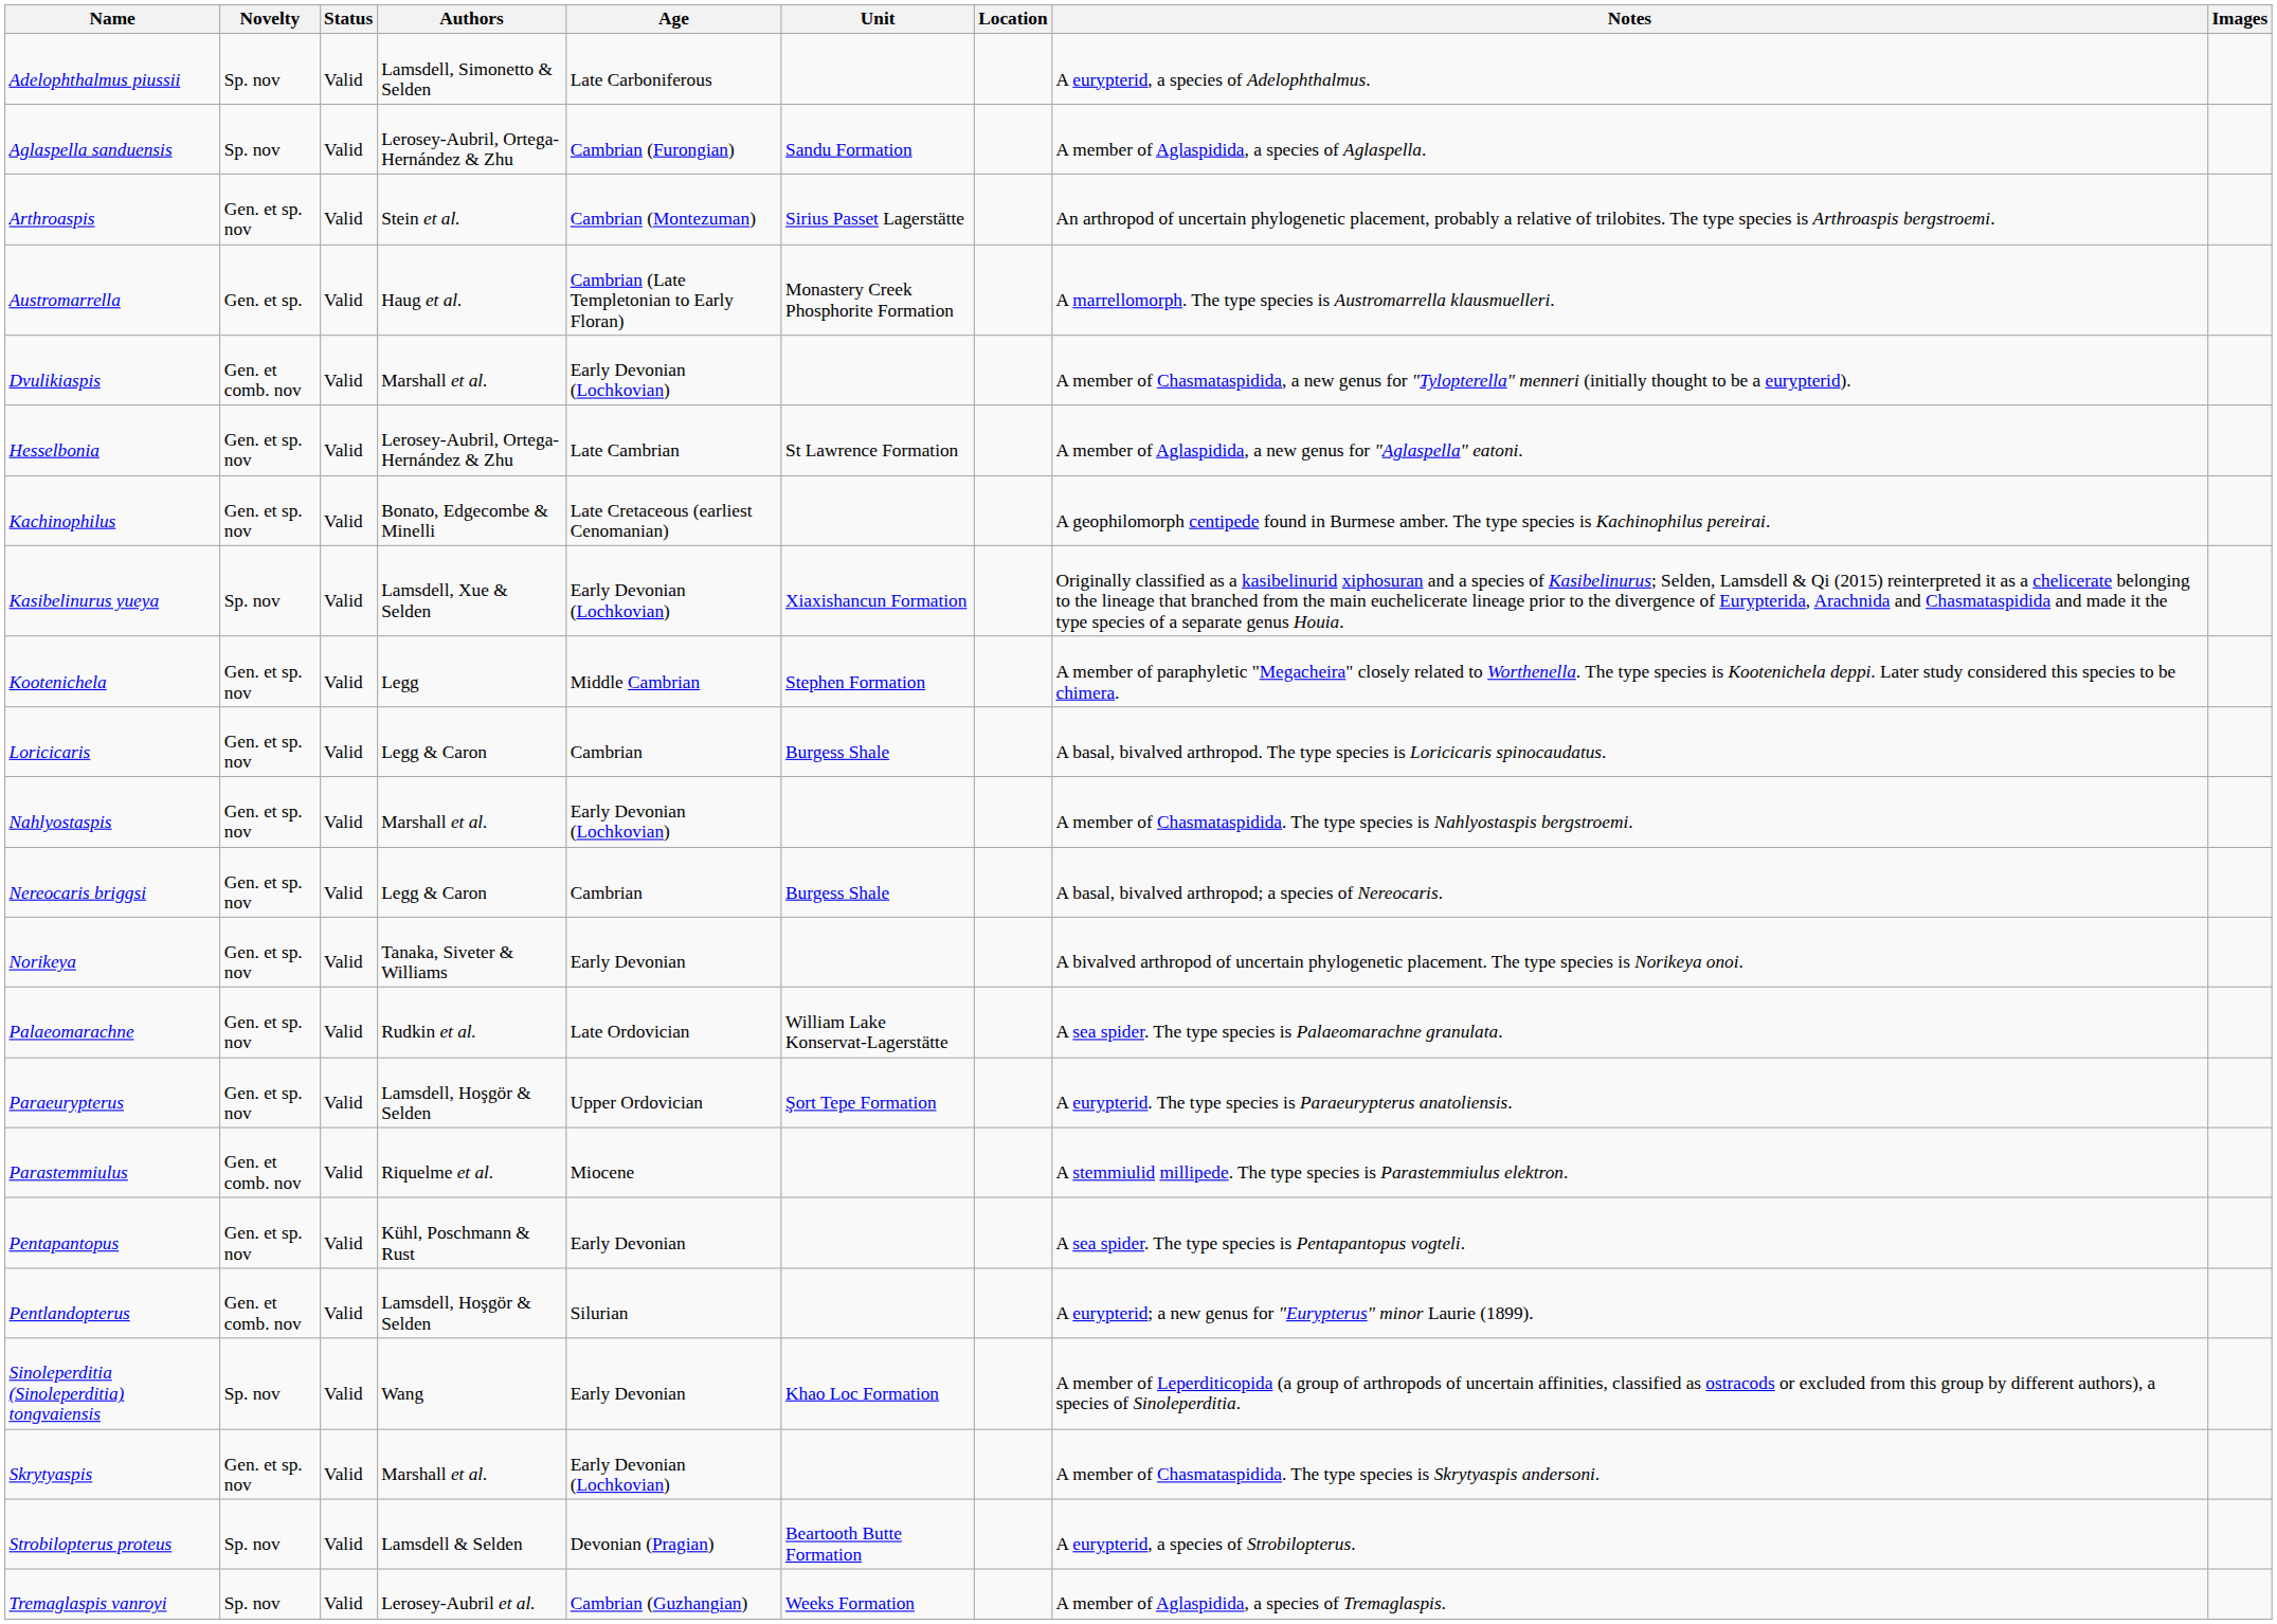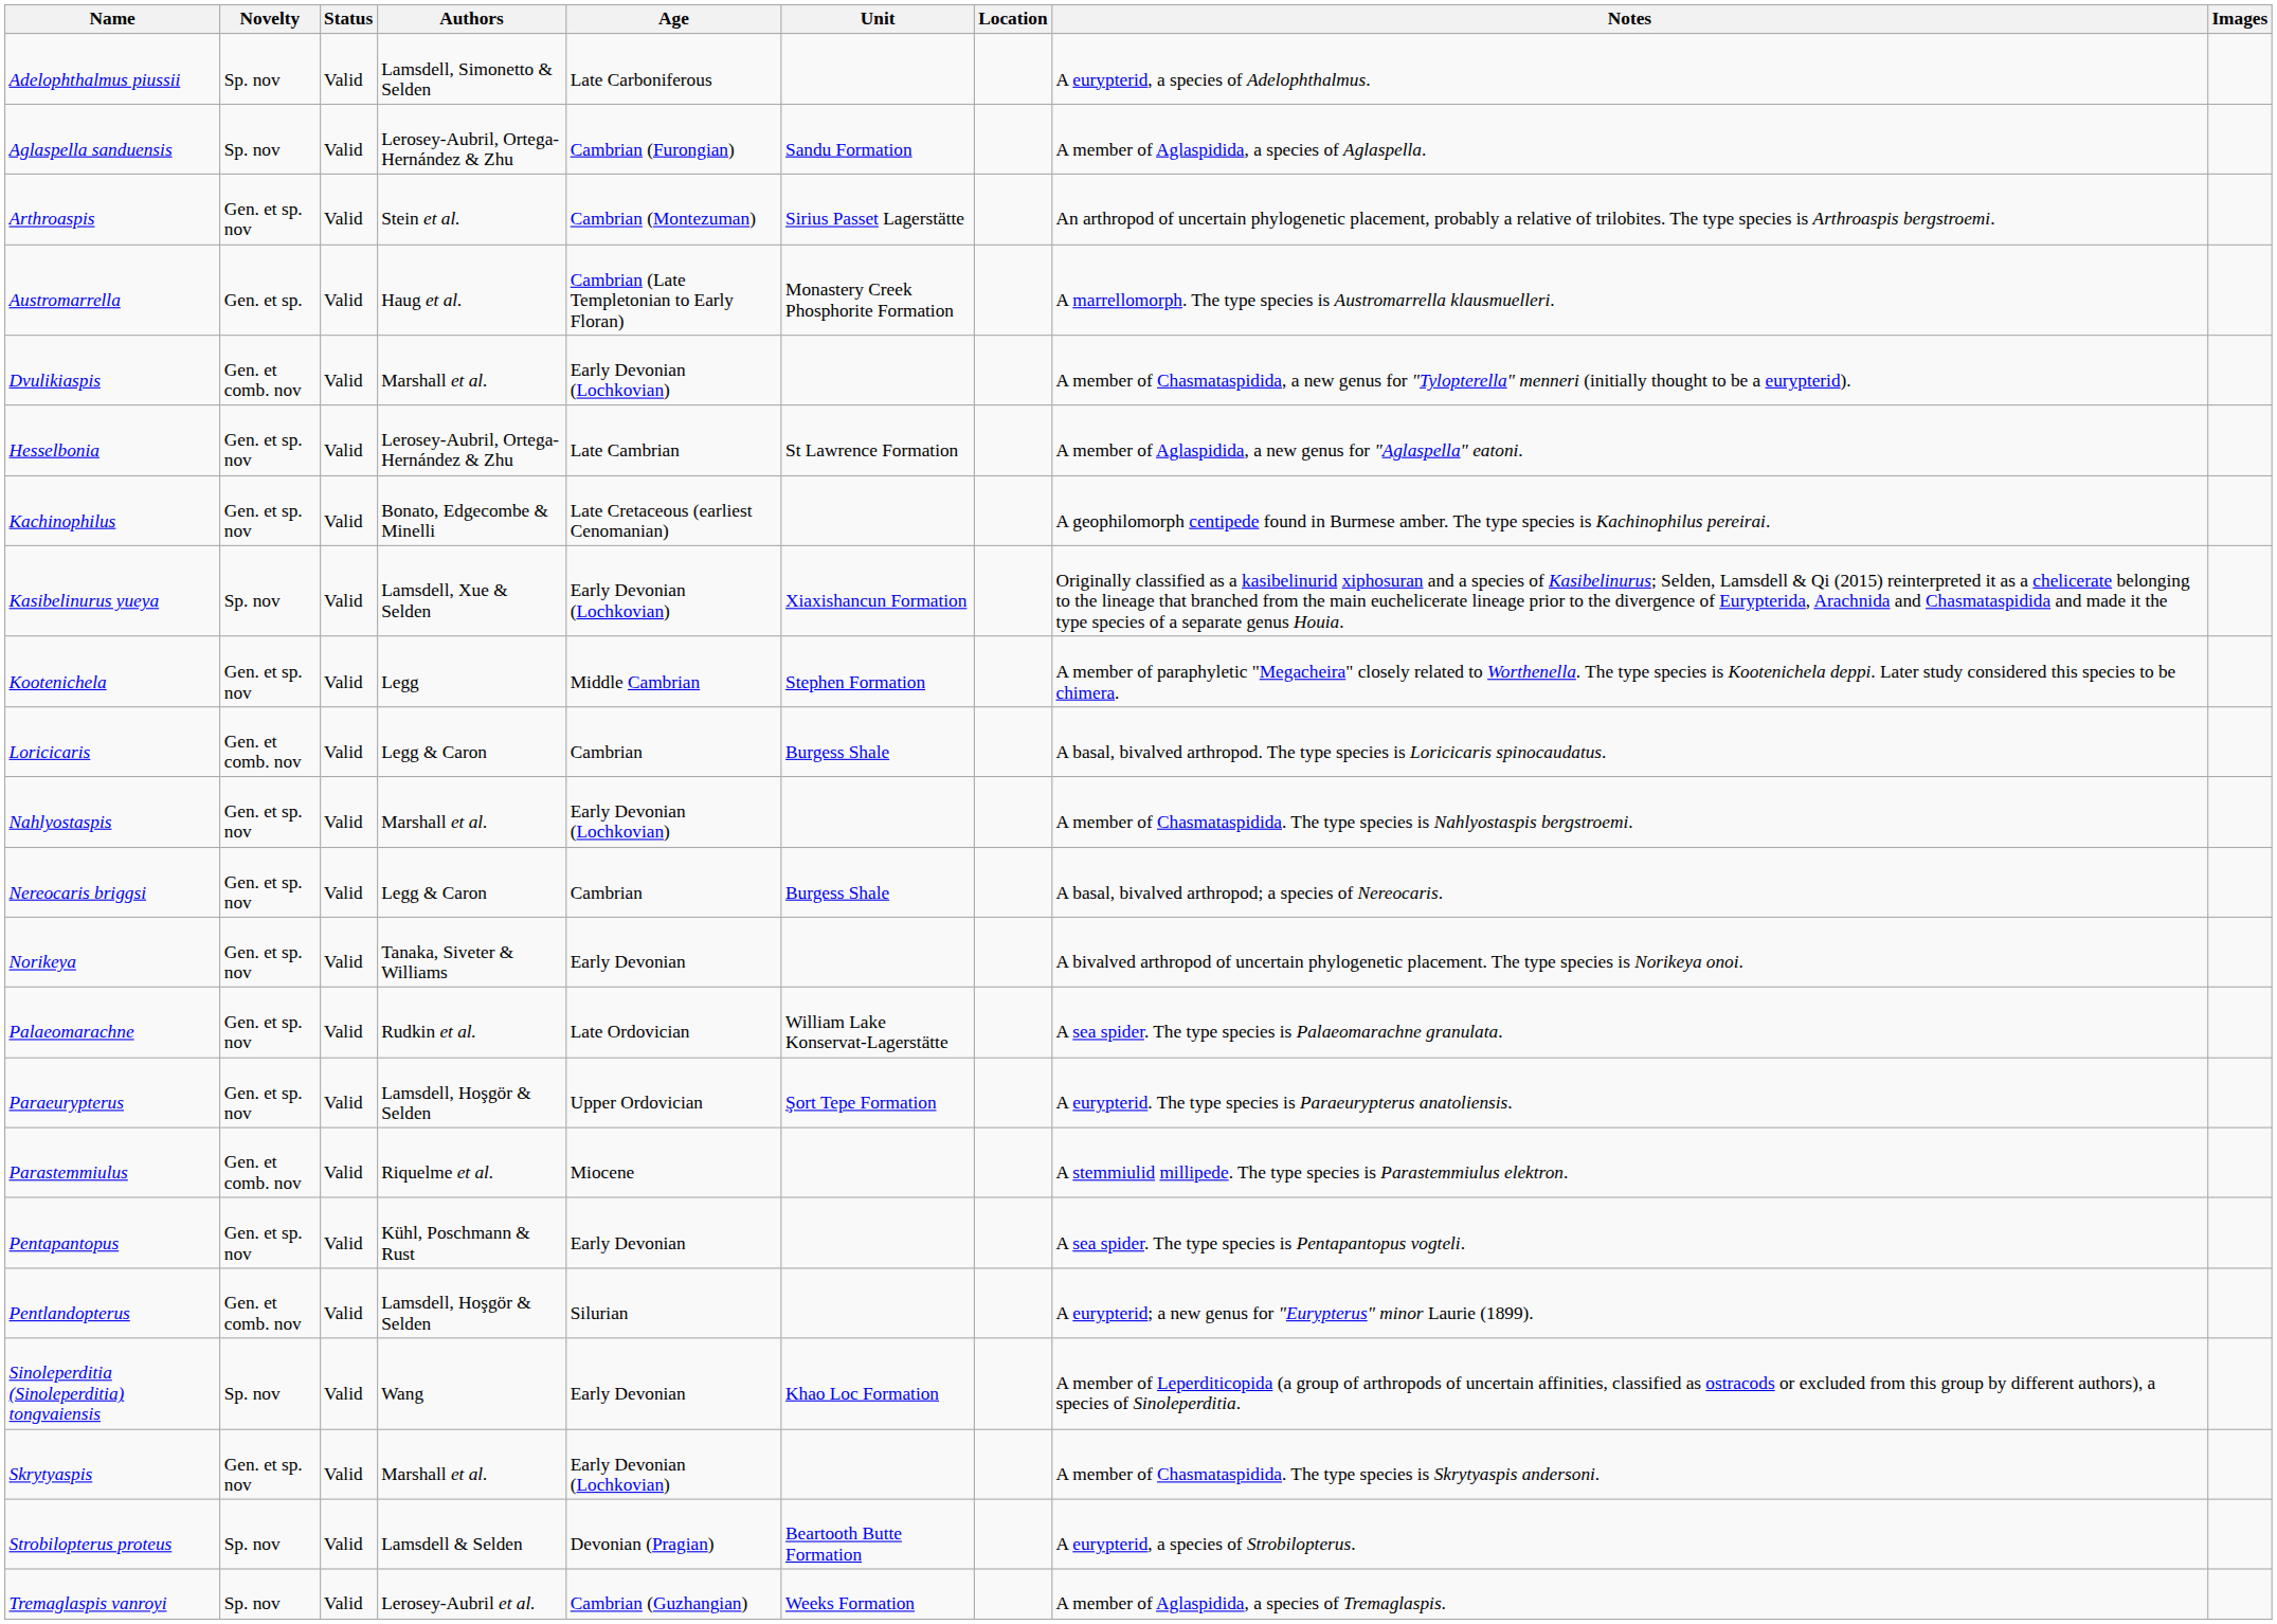Loricicaris | Novelty: Gen. et sp. nov -> Gen. et comb. nov
